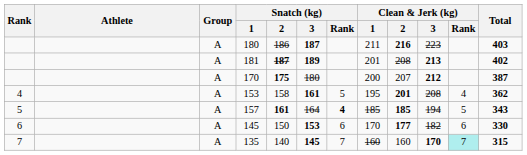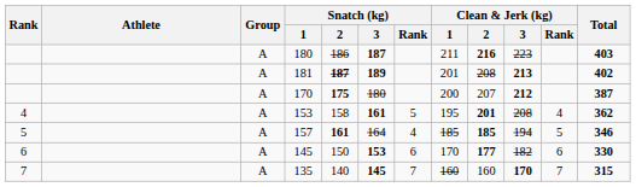157 | Snatch (kg) / Rank: bold -> normal
157 | Total: 343 -> 346
135 | Clean & Jerk (kg) / Rank: paleturquoise background -> no background
